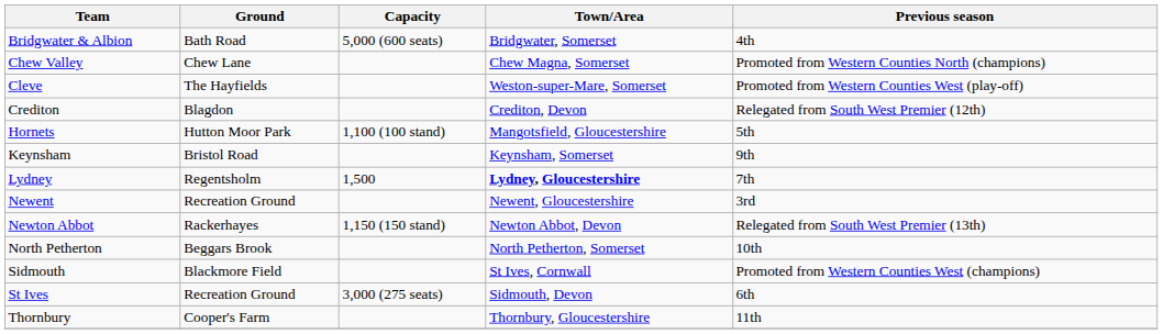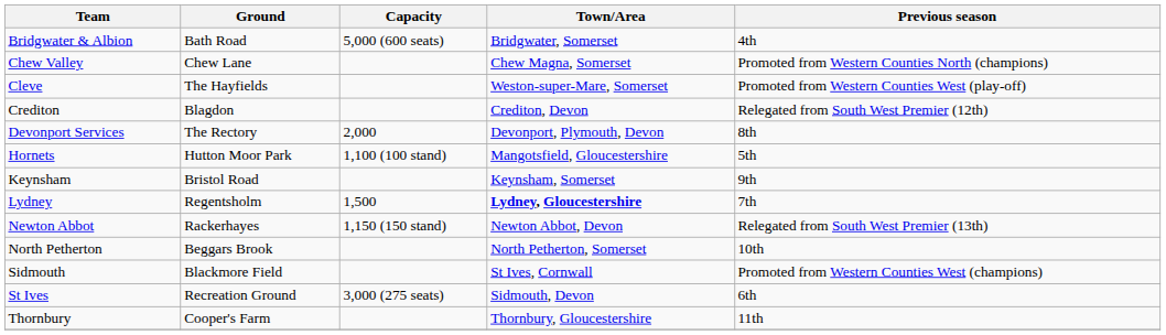+ row: Devonport Services | The Rectory | 2,000 | Devonport, Plymouth, Devon | 8th
- row: Newent | Recreation Ground | Newent, Gloucestershire | 3rd
